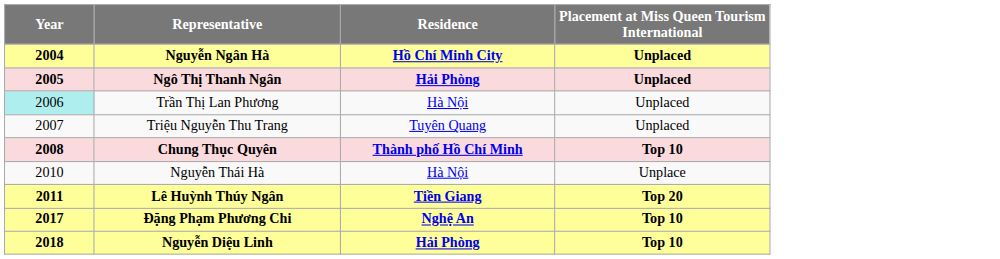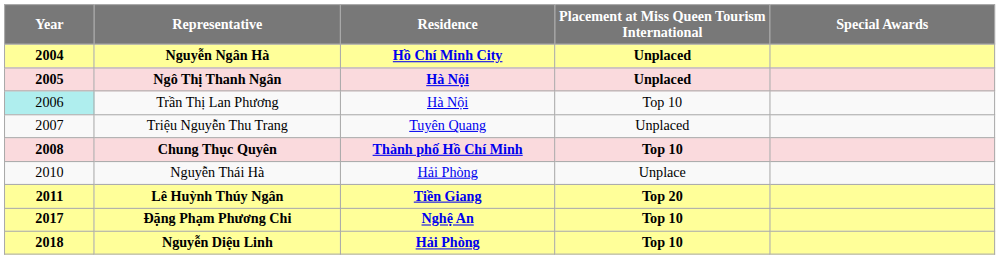+ column: Special Awards
Ngô Thị Thanh Ngân | Residence: Hải Phòng -> Hà Nội
Trần Thị Lan Phương | Placement at Miss Queen Tourism International: Unplaced -> Top 10
Nguyễn Thái Hà | Residence: Hà Nội -> Hải Phòng
